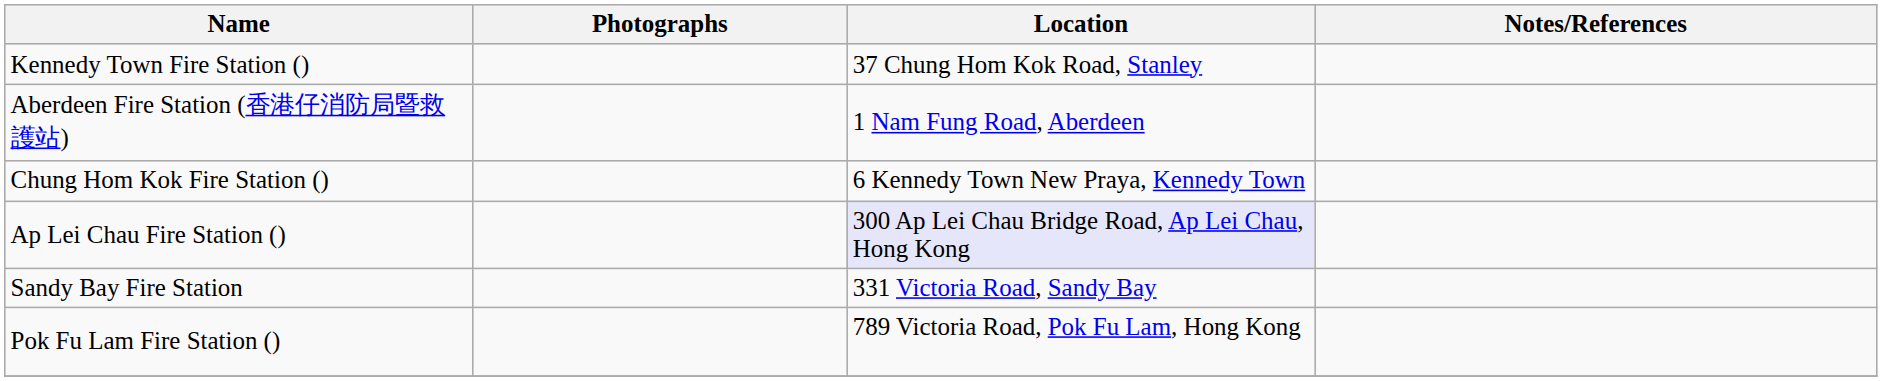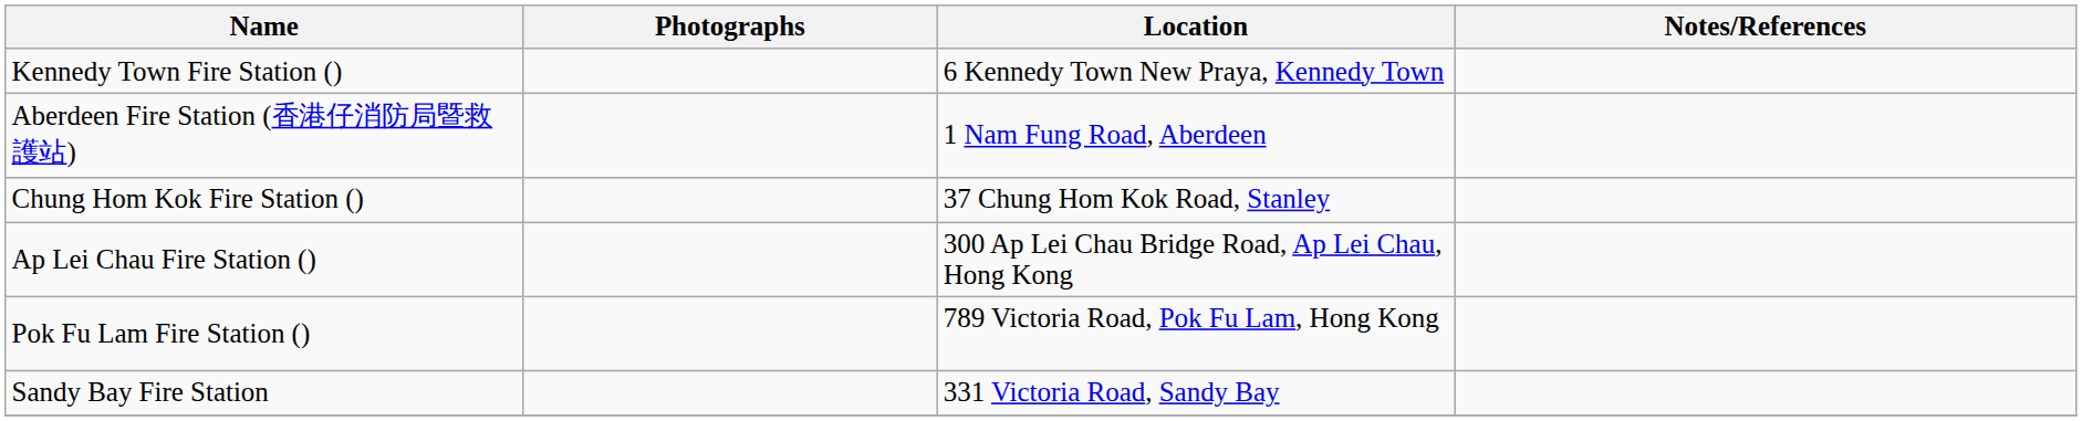Kennedy Town Fire Station () | Location: 37 Chung Hom Kok Road, Stanley -> 6 Kennedy Town New Praya, Kennedy Town
Chung Hom Kok Fire Station () | Location: 6 Kennedy Town New Praya, Kennedy Town -> 37 Chung Hom Kok Road, Stanley
Ap Lei Chau Fire Station () | Location: lavender background -> no background
rows swapped: Pok Fu Lam Fire Station () <-> Sandy Bay Fire Station
